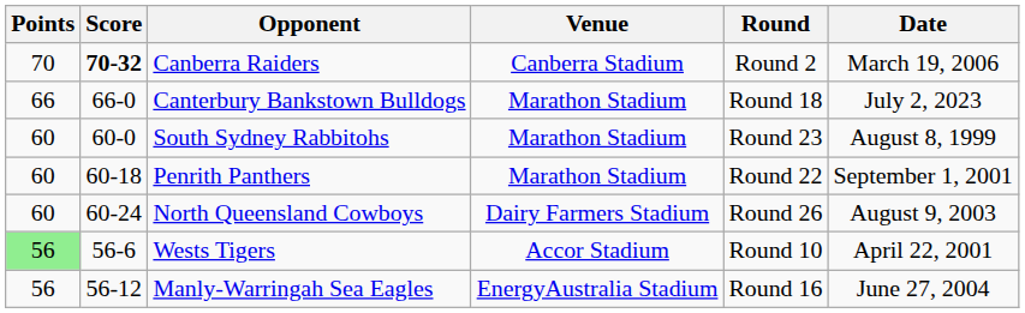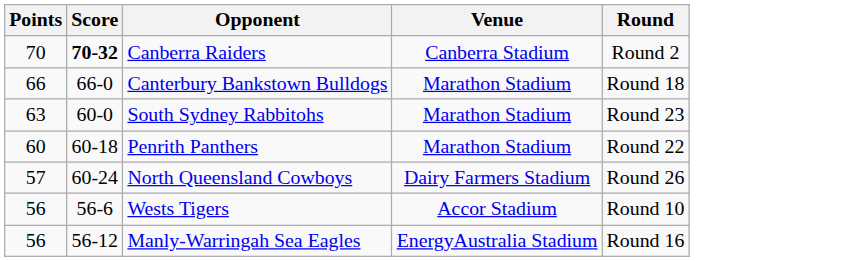- column: Date | March 19, 2006 | July 2, 2023 | August 8, 1999 | September 1, 2001 | August 9, 2003 | April 22, 2001 | June 27, 2004
South Sydney Rabbitohs | Points: 60 -> 63
North Queensland Cowboys | Points: 60 -> 57
Wests Tigers | Points: lightgreen background -> no background
